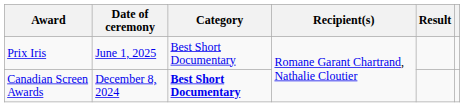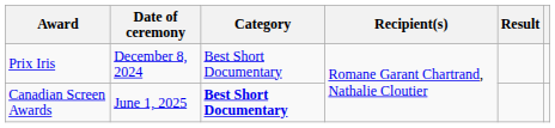Prix Iris | Date of ceremony: June 1, 2025 -> December 8, 2024
Canadian Screen Awards | Date of ceremony: December 8, 2024 -> June 1, 2025
